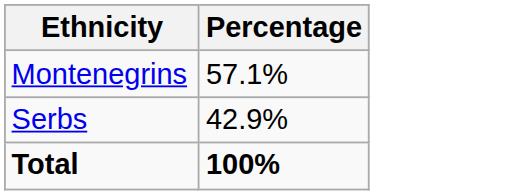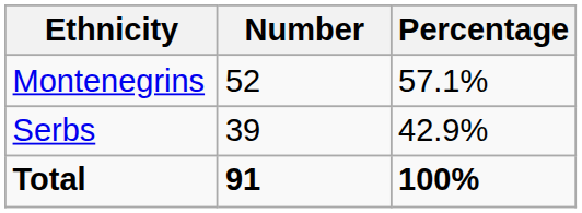+ column: Number | 52 | 39 | 91
